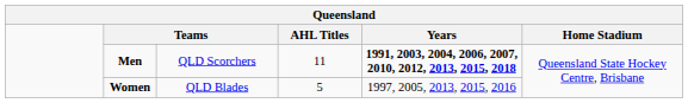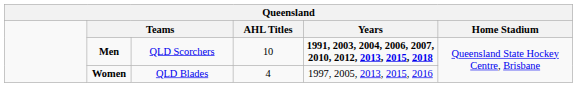Men | AHL Titles: 11 -> 10
Women | AHL Titles: 5 -> 4
